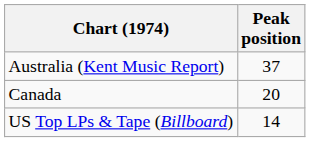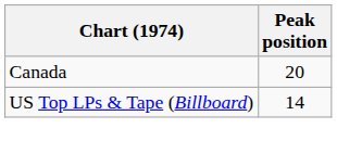- row: Australia (Kent Music Report) | 37
